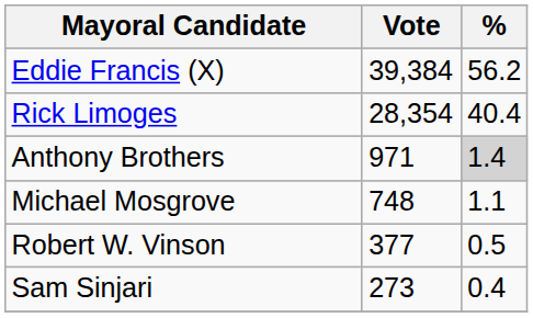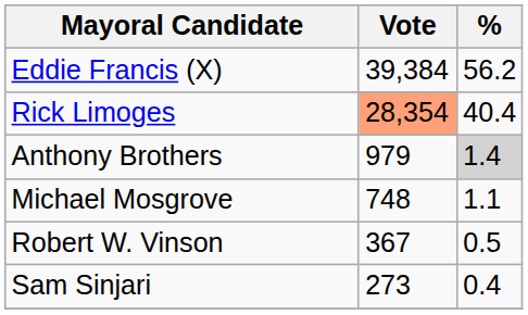Rick Limoges | Vote: no background -> lightsalmon background
Anthony Brothers | Vote: 971 -> 979
Robert W. Vinson | Vote: 377 -> 367
